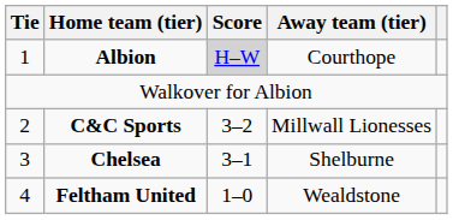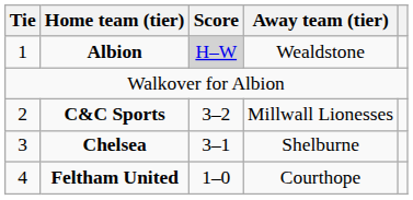Albion | Away team (tier): Courthope -> Wealdstone
Feltham United | Away team (tier): Wealdstone -> Courthope
